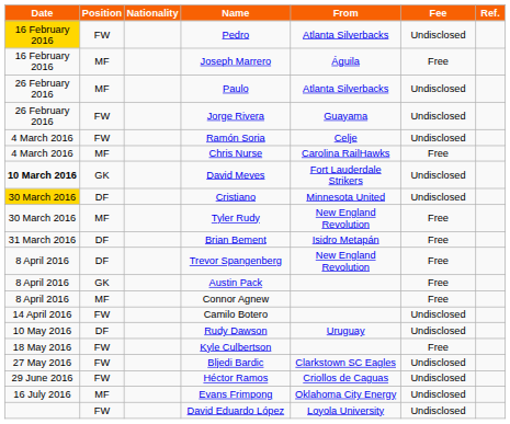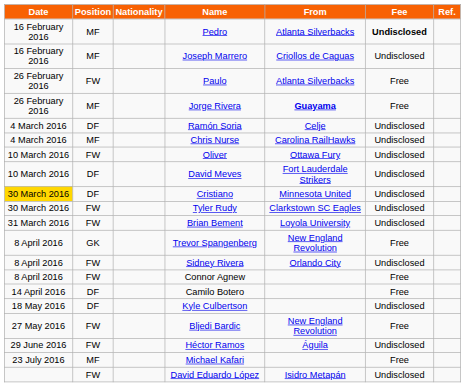Pedro | Date: gold background -> no background
Pedro | Position: FW -> MF
Pedro | Fee: normal -> bold
Joseph Marrero | From: Águila -> Criollos de Caguas
Joseph Marrero | Fee: Free -> Undisclosed
Paulo | Position: MF -> FW
Paulo | Fee: Undisclosed -> Free
Jorge Rivera | Position: FW -> MF
Jorge Rivera | From: normal -> bold
Jorge Rivera | Fee: Undisclosed -> Free
Ramón Soria | Position: FW -> DF
Chris Nurse | Fee: Free -> Undisclosed
+ row: 10 March 2016 | FW | Oliver | Ottawa Fury | Undisclosed
David Meves | Date: bold -> normal
David Meves | Position: GK -> DF
Tyler Rudy | Position: MF -> FW
Tyler Rudy | From: New England Revolution -> Clarkstown SC Eagles
Tyler Rudy | Fee: Free -> Undisclosed
Brian Bement | Position: DF -> FW
Brian Bement | From: Isidro Metapán -> Loyola University
Brian Bement | Fee: Free -> Undisclosed
Trevor Spangenberg | Position: DF -> GK
+ row: 8 April 2016 | FW | Sidney Rivera | Orlando City | Undisclosed
- row: 8 April 2016 | GK | Austin Pack | Free
Connor Agnew | Position: MF -> FW
Camilo Botero | Position: FW -> DF
Camilo Botero | Fee: Undisclosed -> Free
- row: 10 May 2016 | DF | Rudy Dawson | Uruguay | Undisclosed
Kyle Culbertson | Position: FW -> DF
Kyle Culbertson | Fee: Free -> Undisclosed
Bljedi Bardic | From: Clarkstown SC Eagles -> New England Revolution
Bljedi Bardic | Fee: Undisclosed -> Free
Héctor Ramos | From: Criollos de Caguas -> Águila
- row: 16 July 2016 | MF | Evans Frimpong | Oklahoma City Energy | Undisclosed
+ row: 23 July 2016 | MF | Michael Kafari | Free
David Eduardo López | From: Loyola University -> Isidro Metapán
